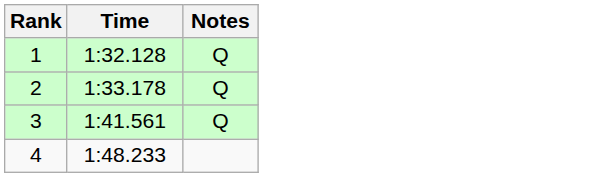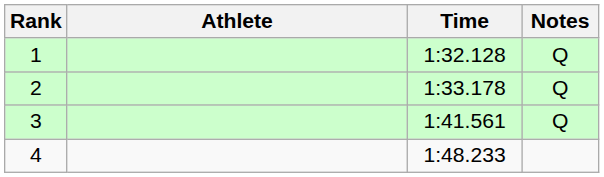+ column: Athlete
